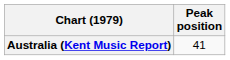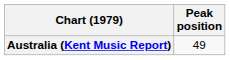Australia (Kent Music Report) | Peak position: 41 -> 49
